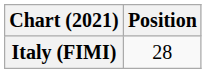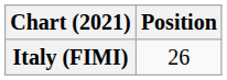Italy (FIMI) | Position: 28 -> 26
